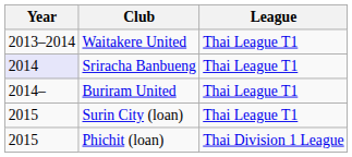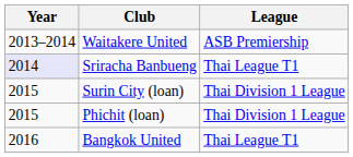Waitakere United | League: Thai League T1 -> ASB Premiership
- row: 2014– | Buriram United | Thai League T1
Surin City (loan) | League: Thai League T1 -> Thai Division 1 League
+ row: 2016 | Bangkok United | Thai League T1
